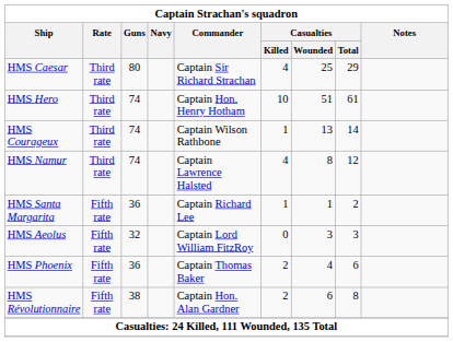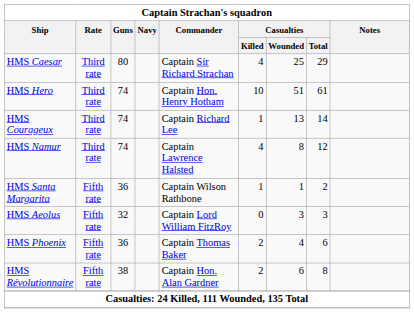HMS Courageux | Commander: Captain Wilson Rathbone -> Captain Richard Lee
HMS Santa Margarita | Commander: Captain Richard Lee -> Captain Wilson Rathbone
